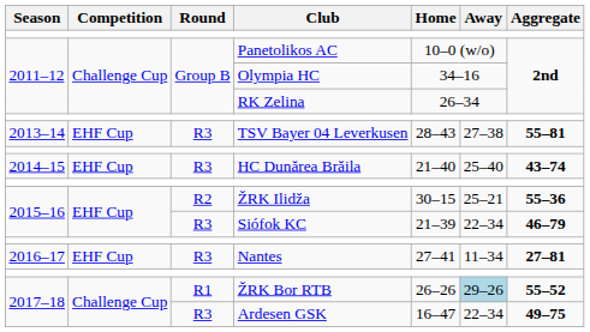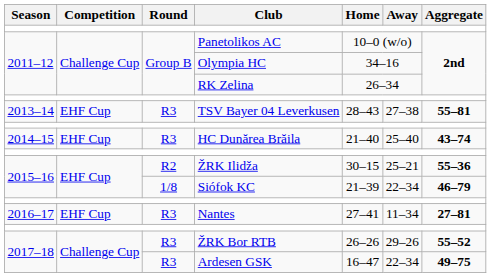Siófok KC | Round: R3 -> 1/8
ŽRK Bor RTB | Round: R1 -> R3
ŽRK Bor RTB | Away: lightblue background -> no background
